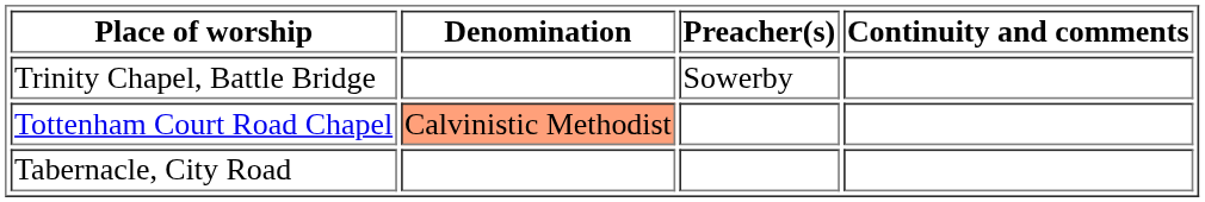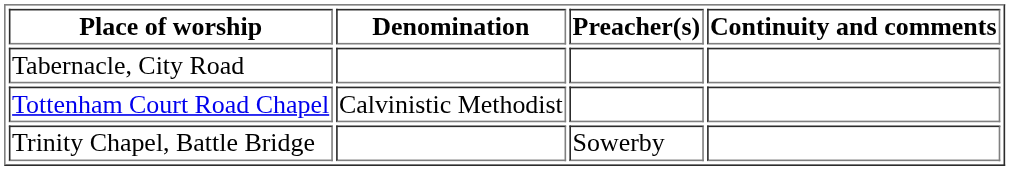rows swapped: Tabernacle, City Road <-> Trinity Chapel, Battle Bridge
Tottenham Court Road Chapel | Denomination: lightsalmon background -> no background
